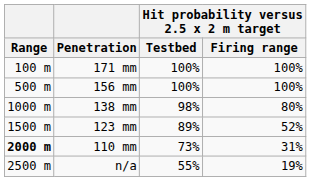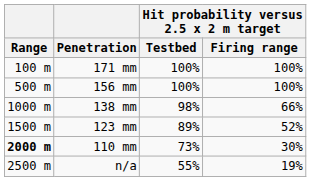138 mm | Hit probability versus 2.5 x 2 m target / Firing range: 80% -> 66%
110 mm | Hit probability versus 2.5 x 2 m target / Firing range: 31% -> 30%
